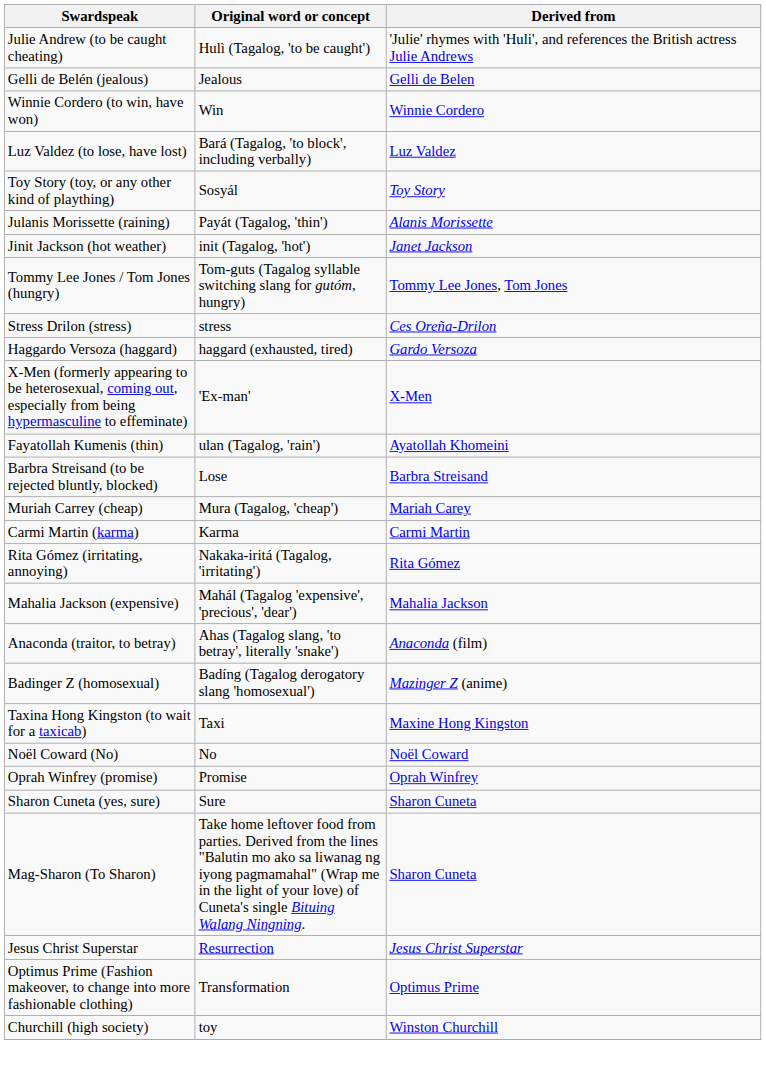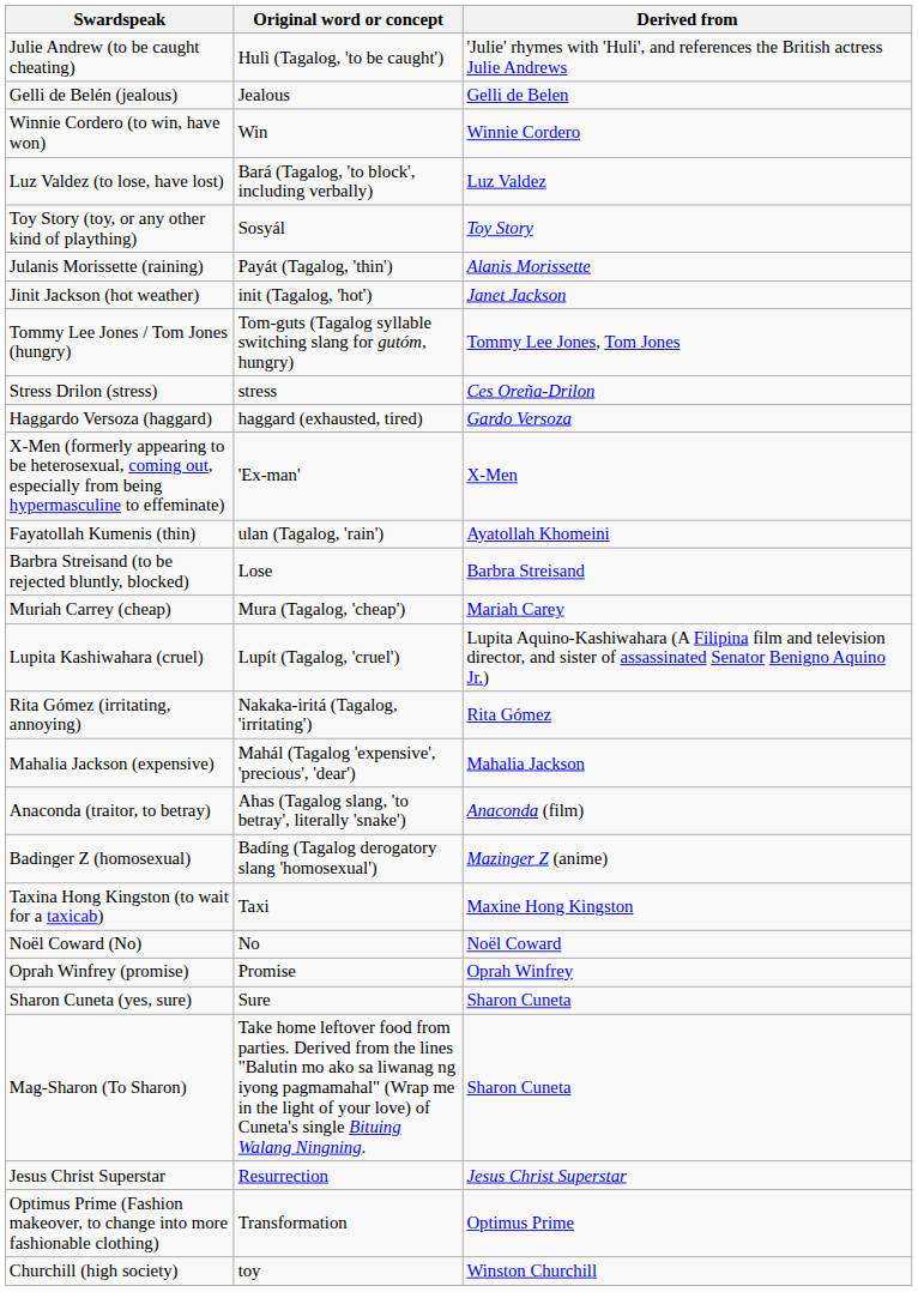+ row: Lupita Kashiwahara (cruel) | Lupít (Tagalog, 'cruel') | Lupita Aquino-Kashiwahara (A Filipina film and television director, and sister of assassinated Senator Benigno Aquino Jr.)
- row: Carmi Martin (karma) | Karma | Carmi Martin
